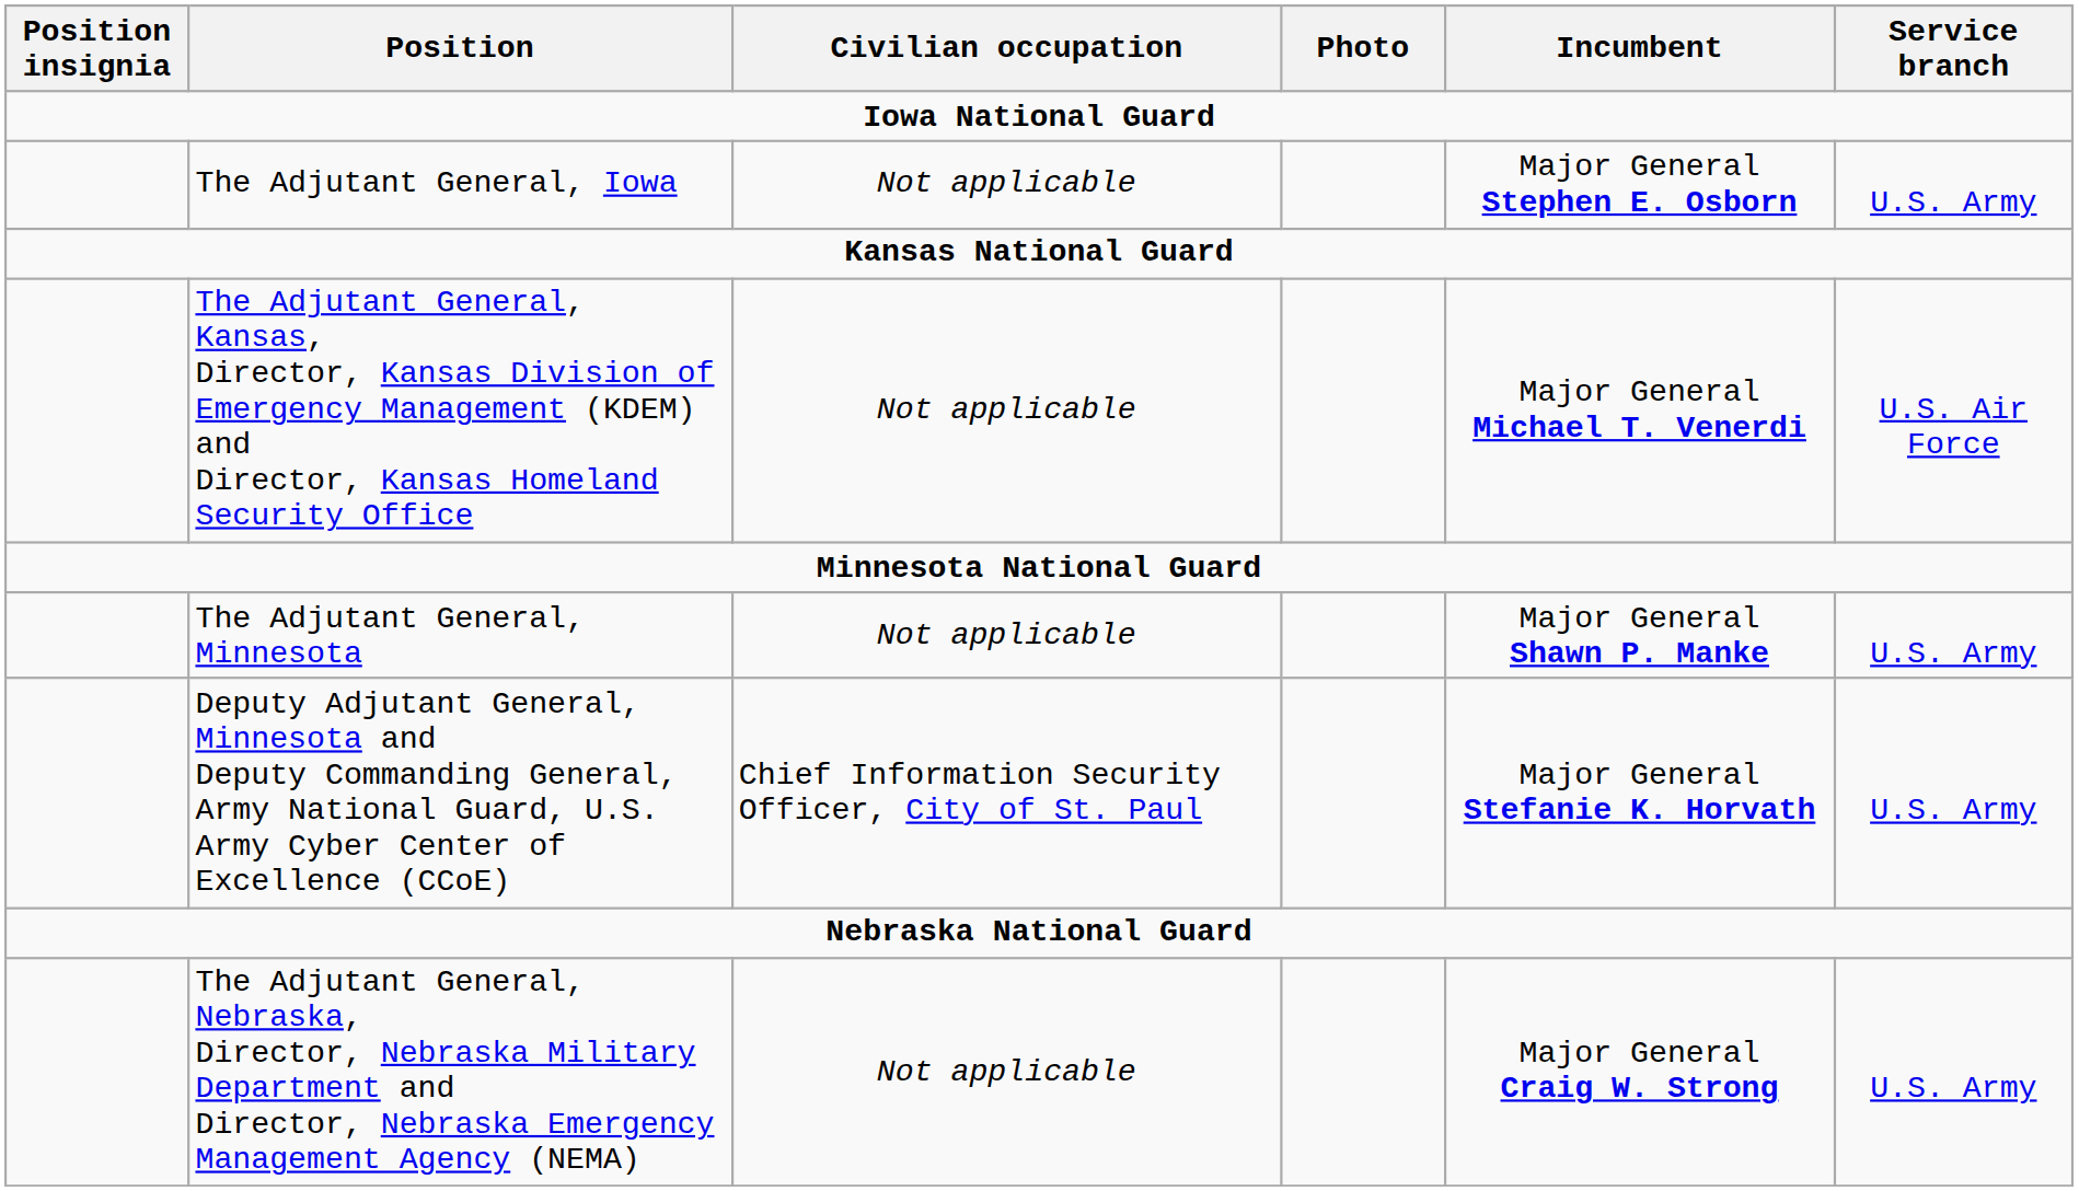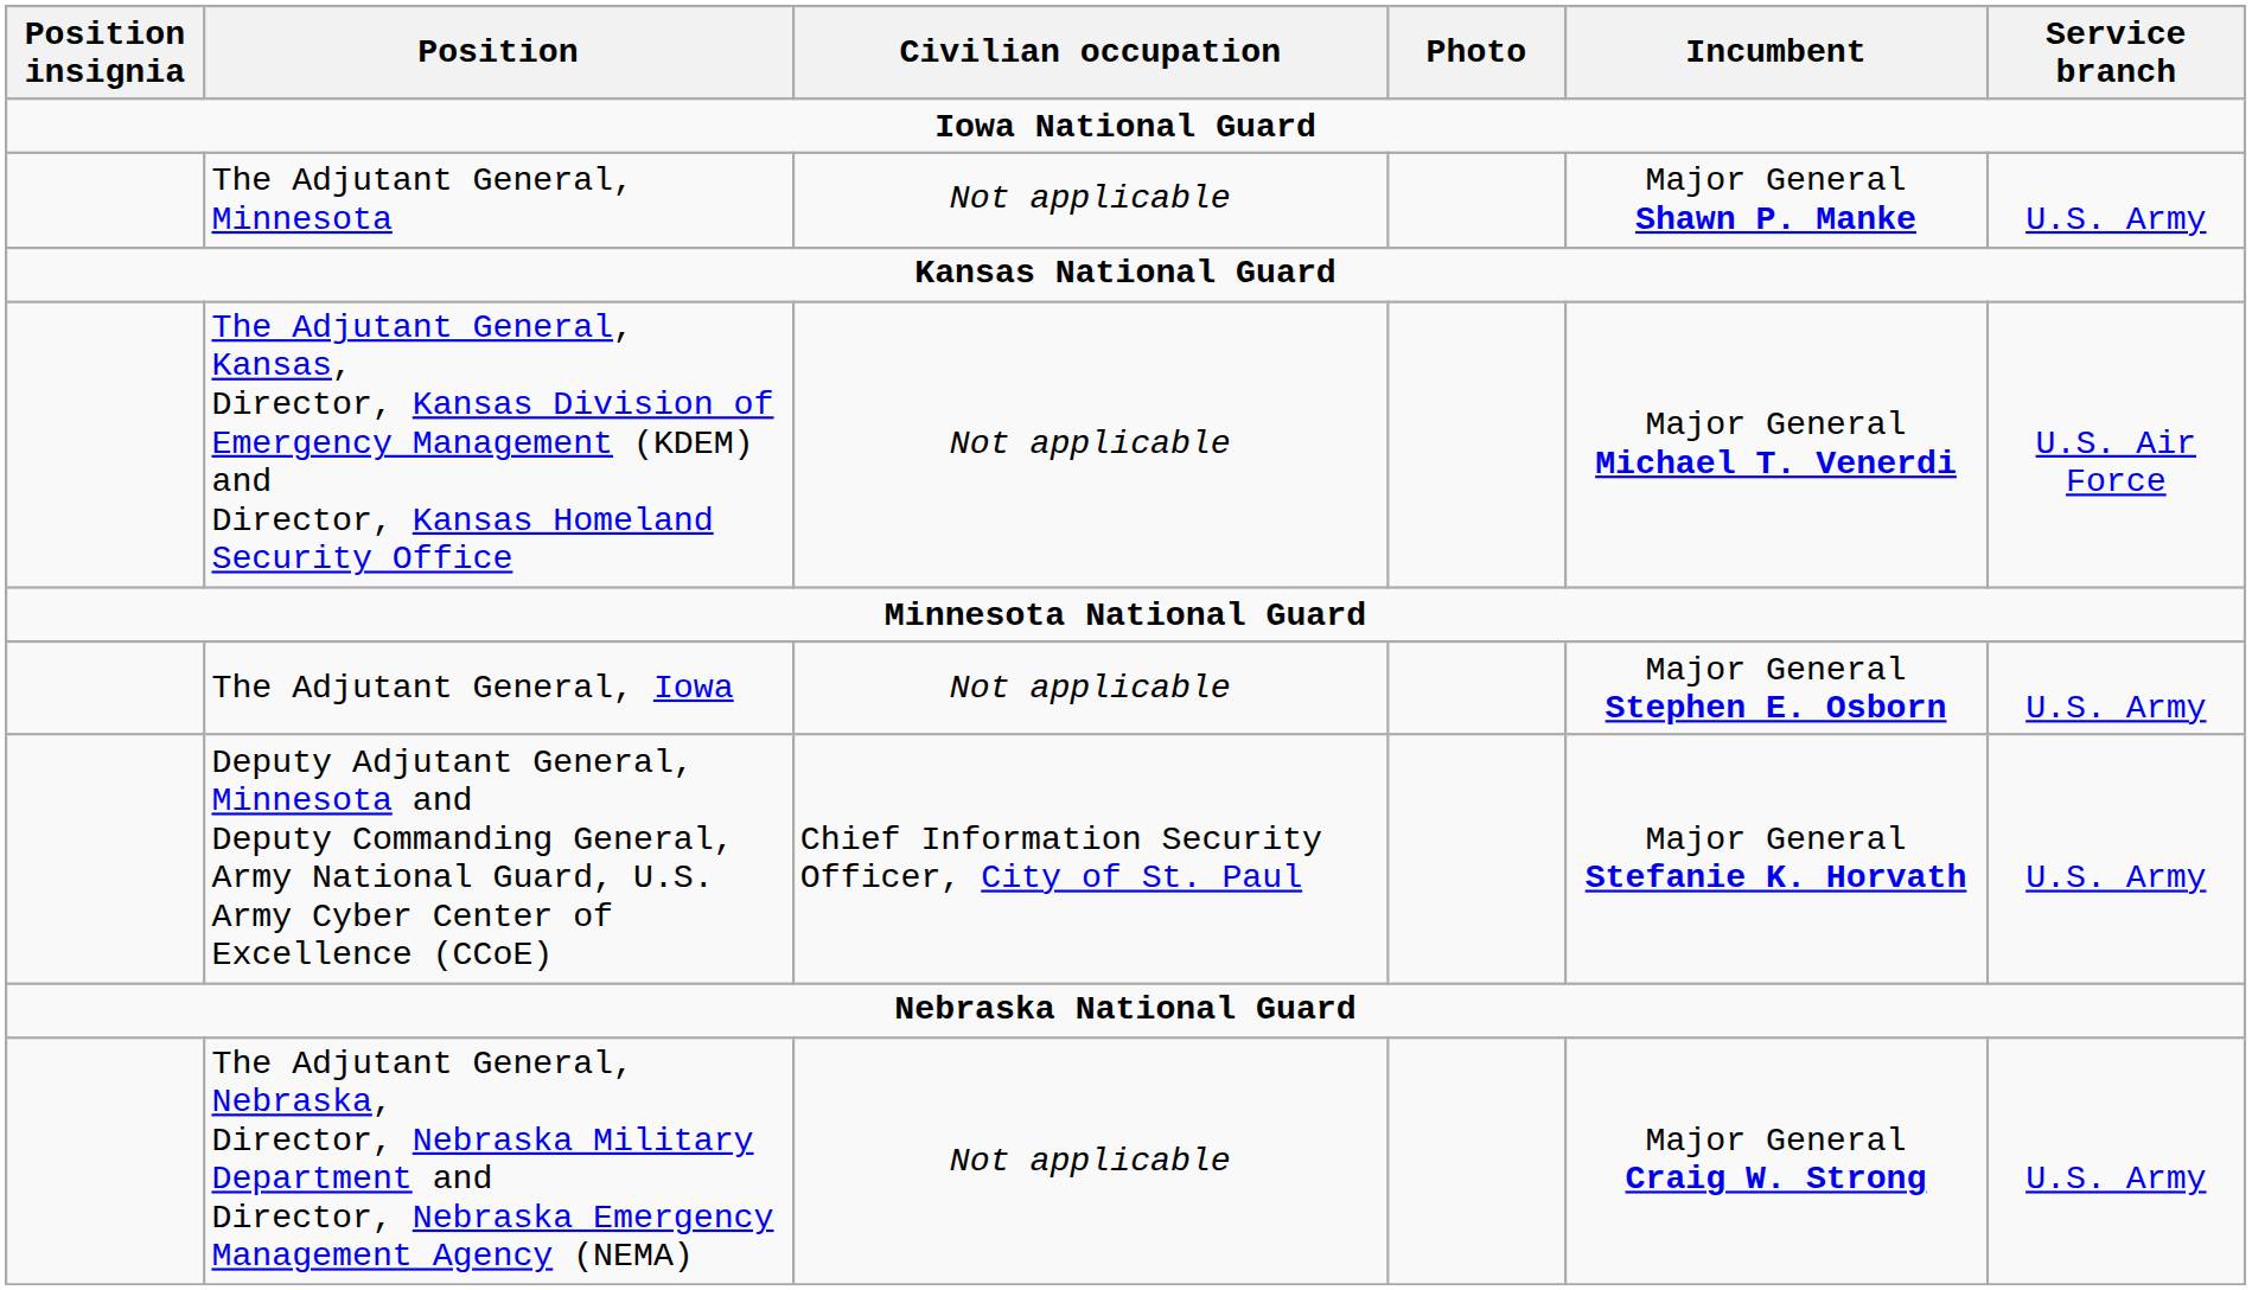rows swapped: The Adjutant General, Iowa <-> The Adjutant General, Minnesota
